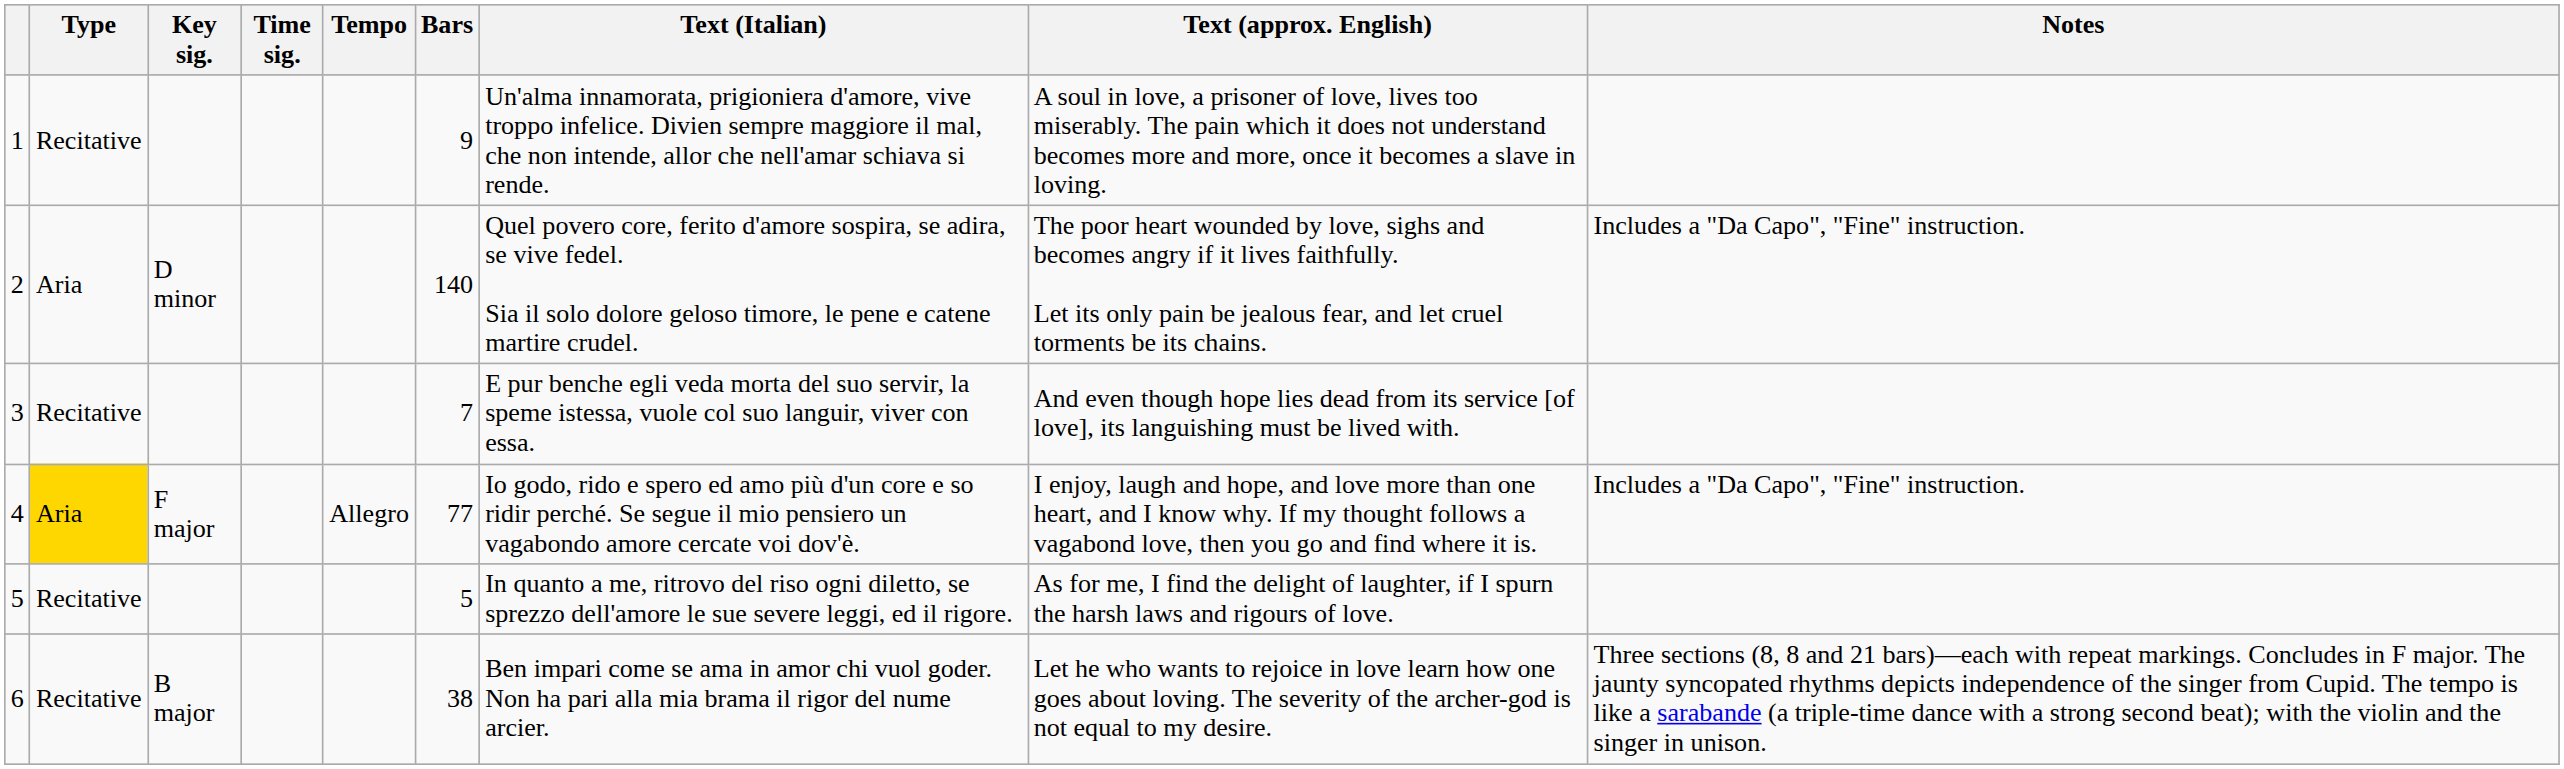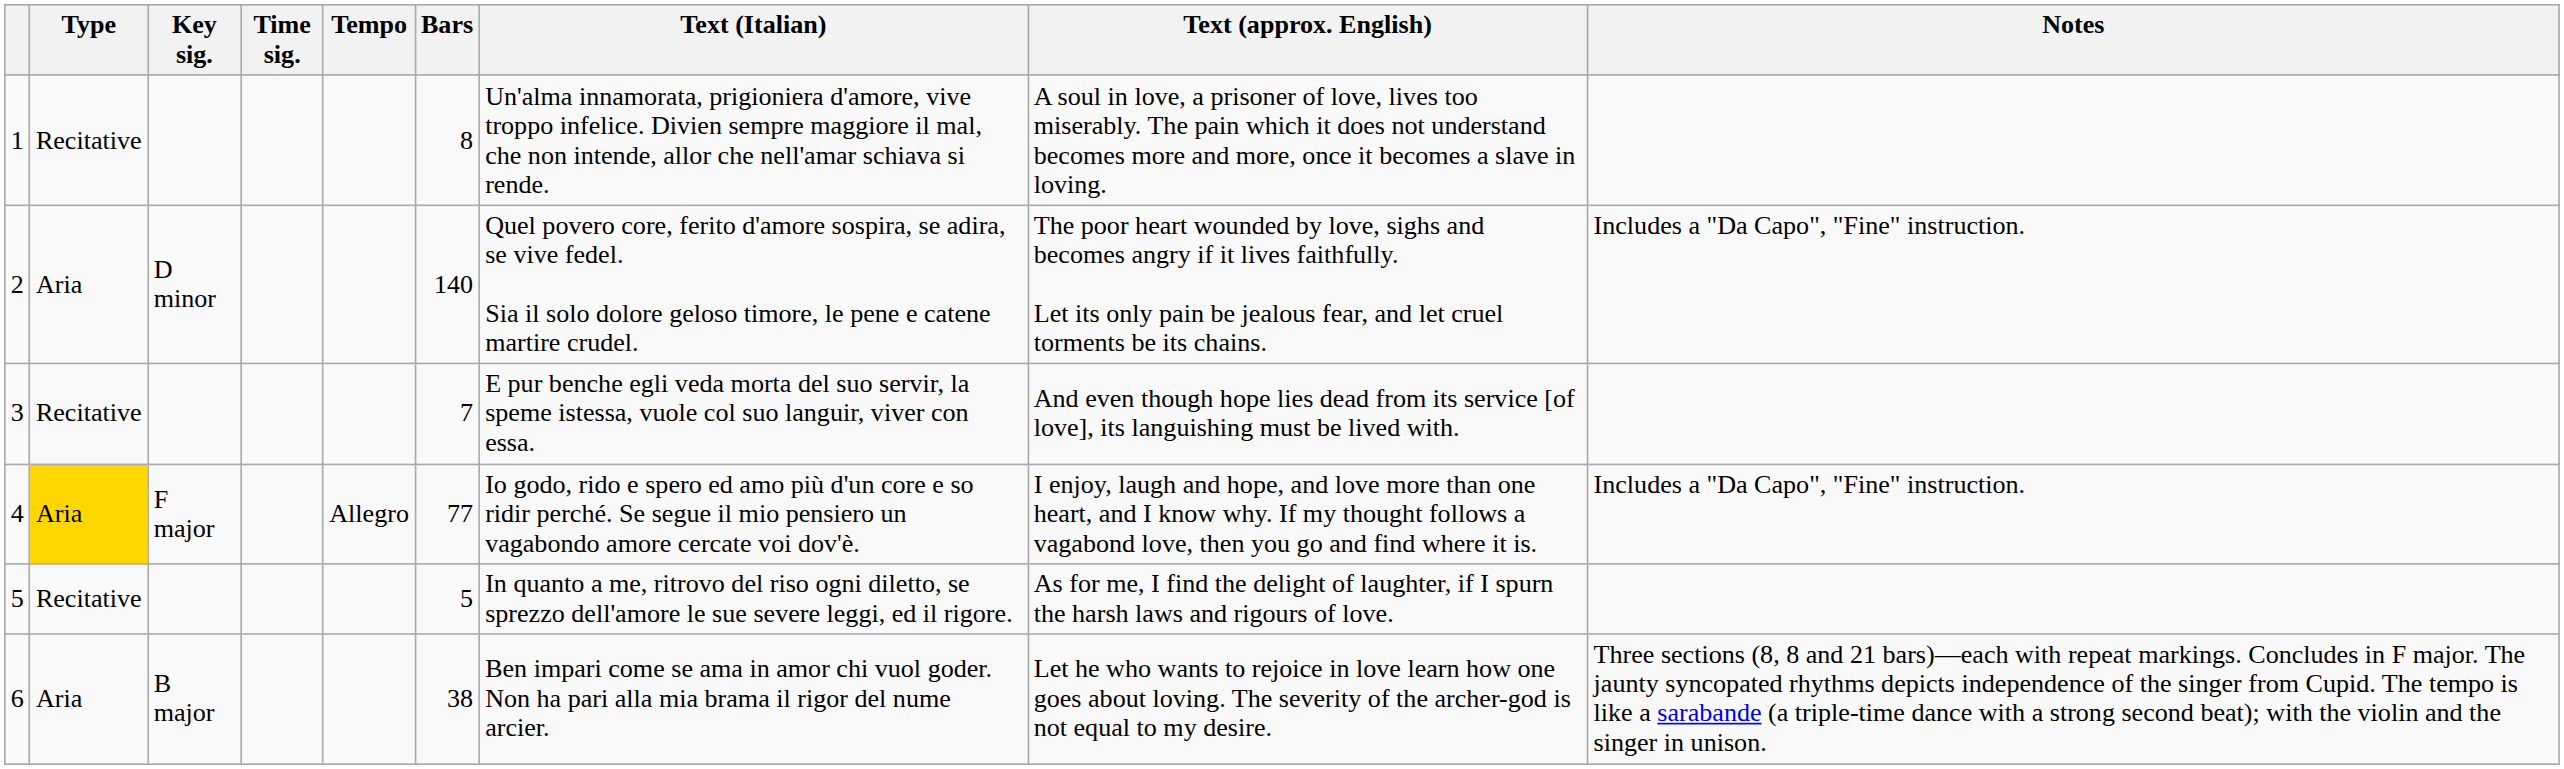1 | Bars: 9 -> 8
6 | Type: Recitative -> Aria
